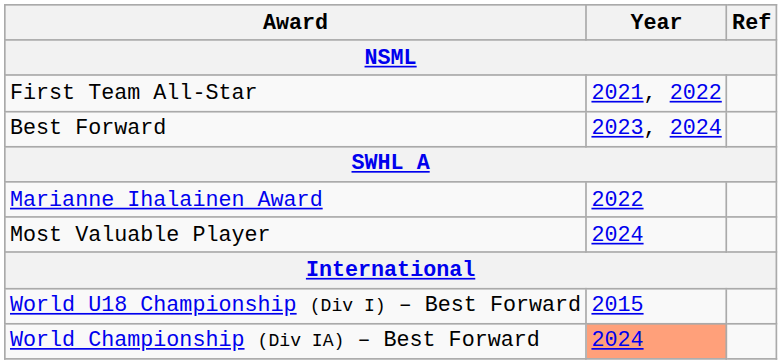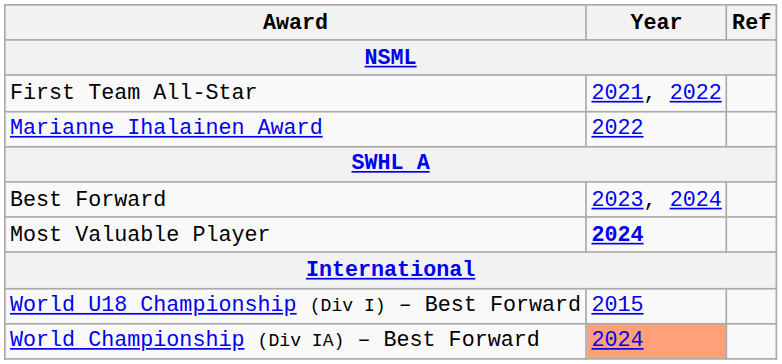rows swapped: Marianne Ihalainen Award <-> Best Forward
Most Valuable Player | Year: normal -> bold
